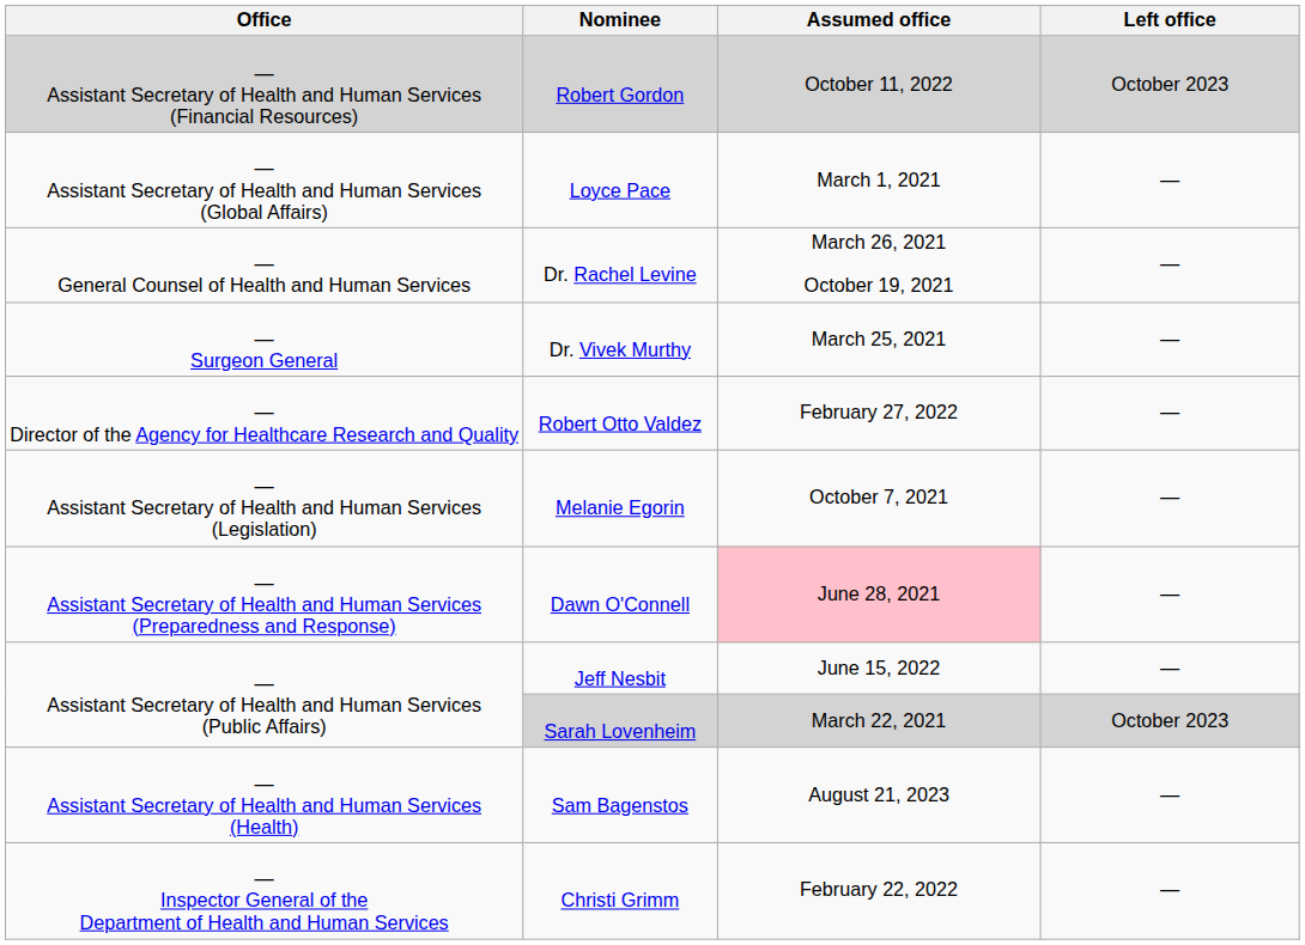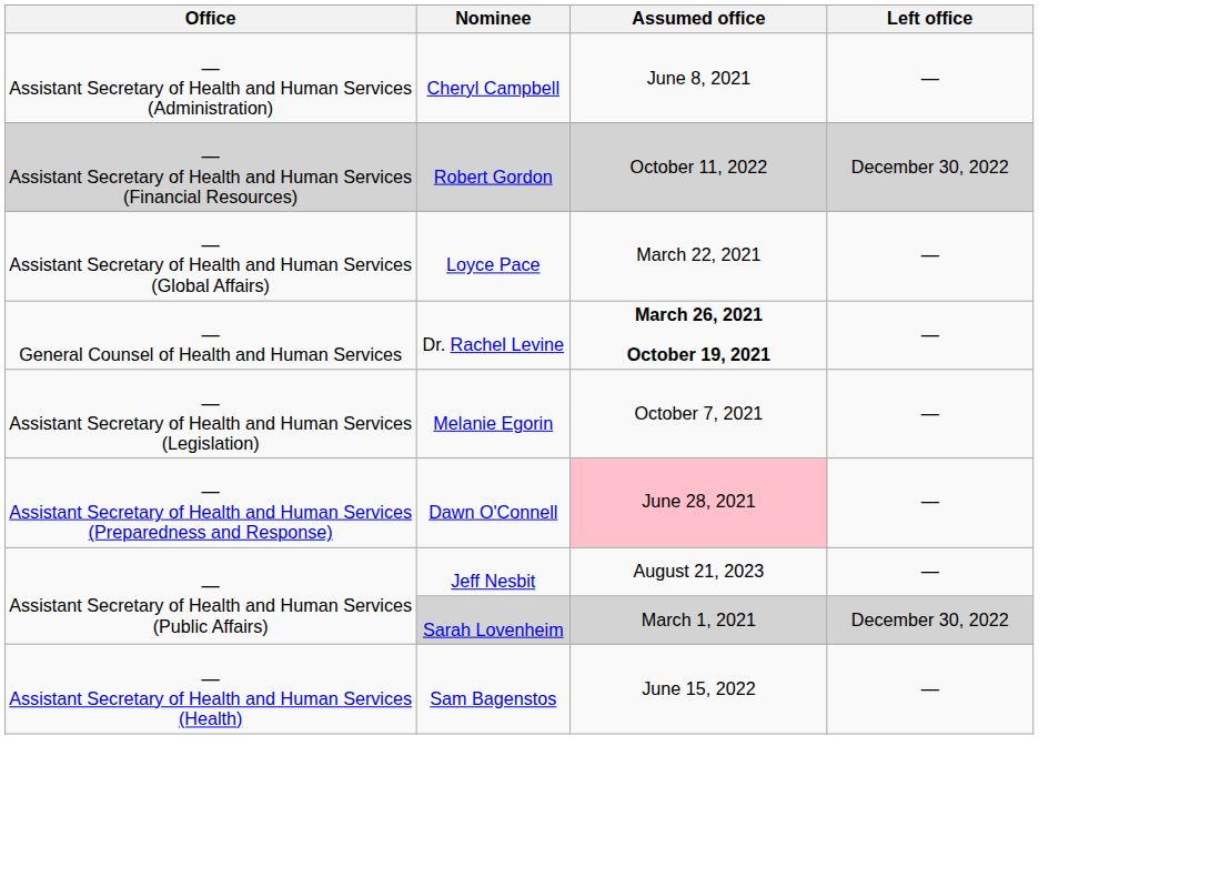+ row: — Assistant Secretary of Health and Human Services (Administration) | Cheryl Campbell | June 8, 2021 | —
Robert Gordon | Left office: October 2023 -> December 30, 2022
Loyce Pace | Assumed office: March 1, 2021 -> March 22, 2021
Dr. Rachel Levine | Assumed office: normal -> bold
- row: — Surgeon General | Dr. Vivek Murthy | March 25, 2021 | —
- row: — Director of the Agency for Healthcare Research and Quality | Robert Otto Valdez | February 27, 2022 | —
Jeff Nesbit | Assumed office: June 15, 2022 -> August 21, 2023
Sarah Lovenheim | Assumed office: March 22, 2021 -> March 1, 2021
Sarah Lovenheim | Left office: October 2023 -> December 30, 2022
Sam Bagenstos | Assumed office: August 21, 2023 -> June 15, 2022
- row: — Inspector General of the Department of Health and Human Services | Christi Grimm | February 22, 2022 | —
